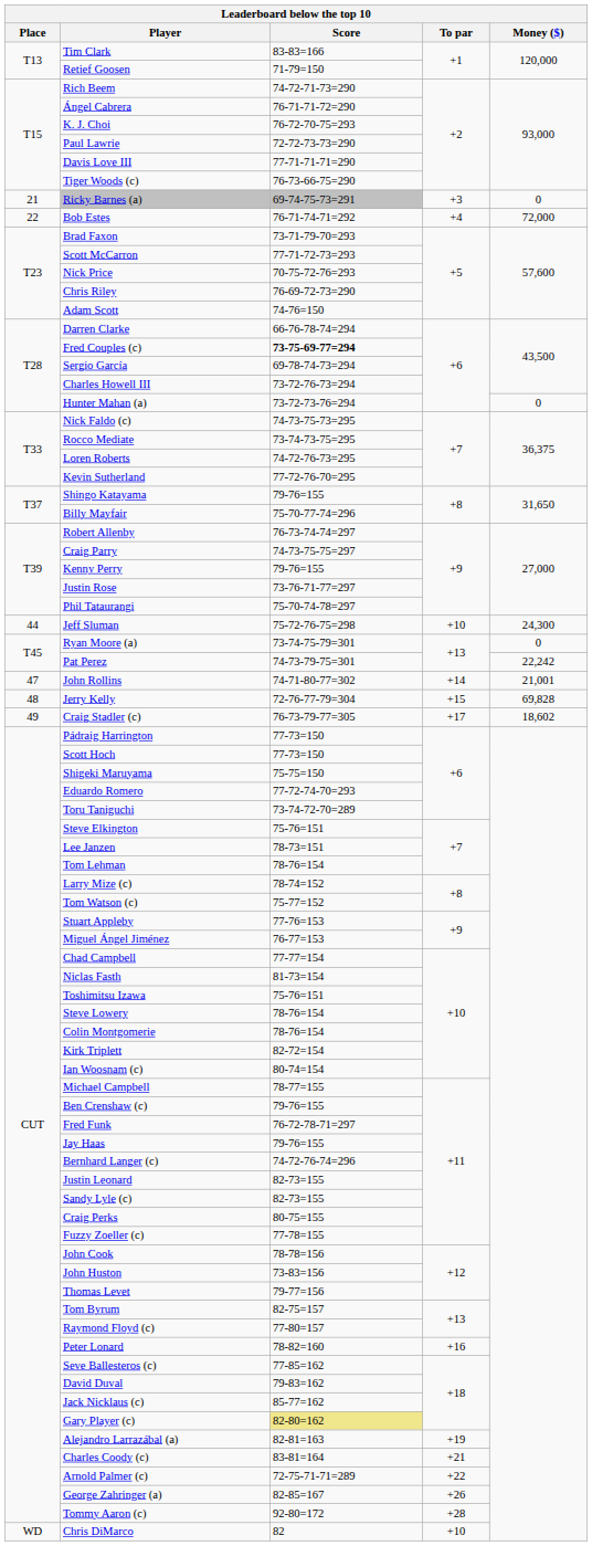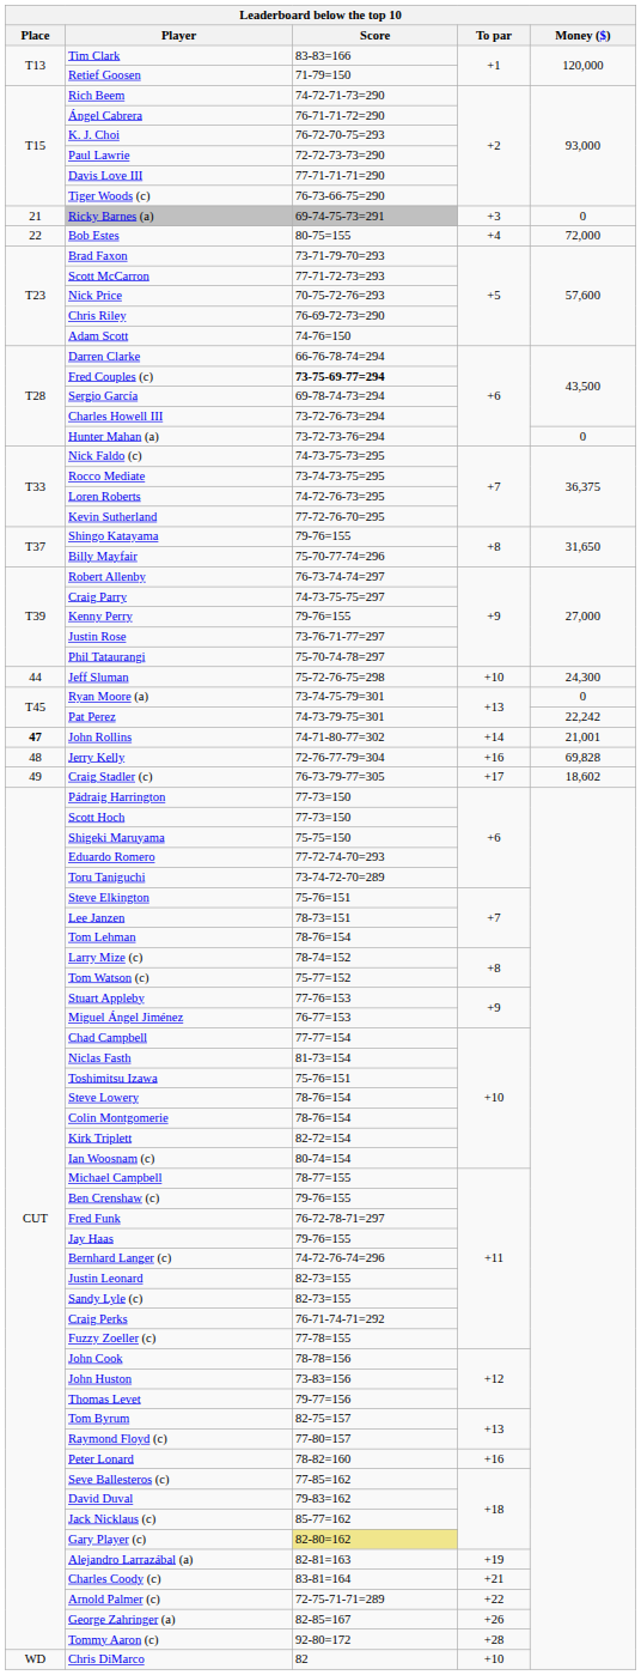Bob Estes | Score: 76-71-74-71=292 -> 80-75=155
John Rollins | Place: normal -> bold
Jerry Kelly | To par: +15 -> +16
Craig Perks | Score: 80-75=155 -> 76-71-74-71=292
